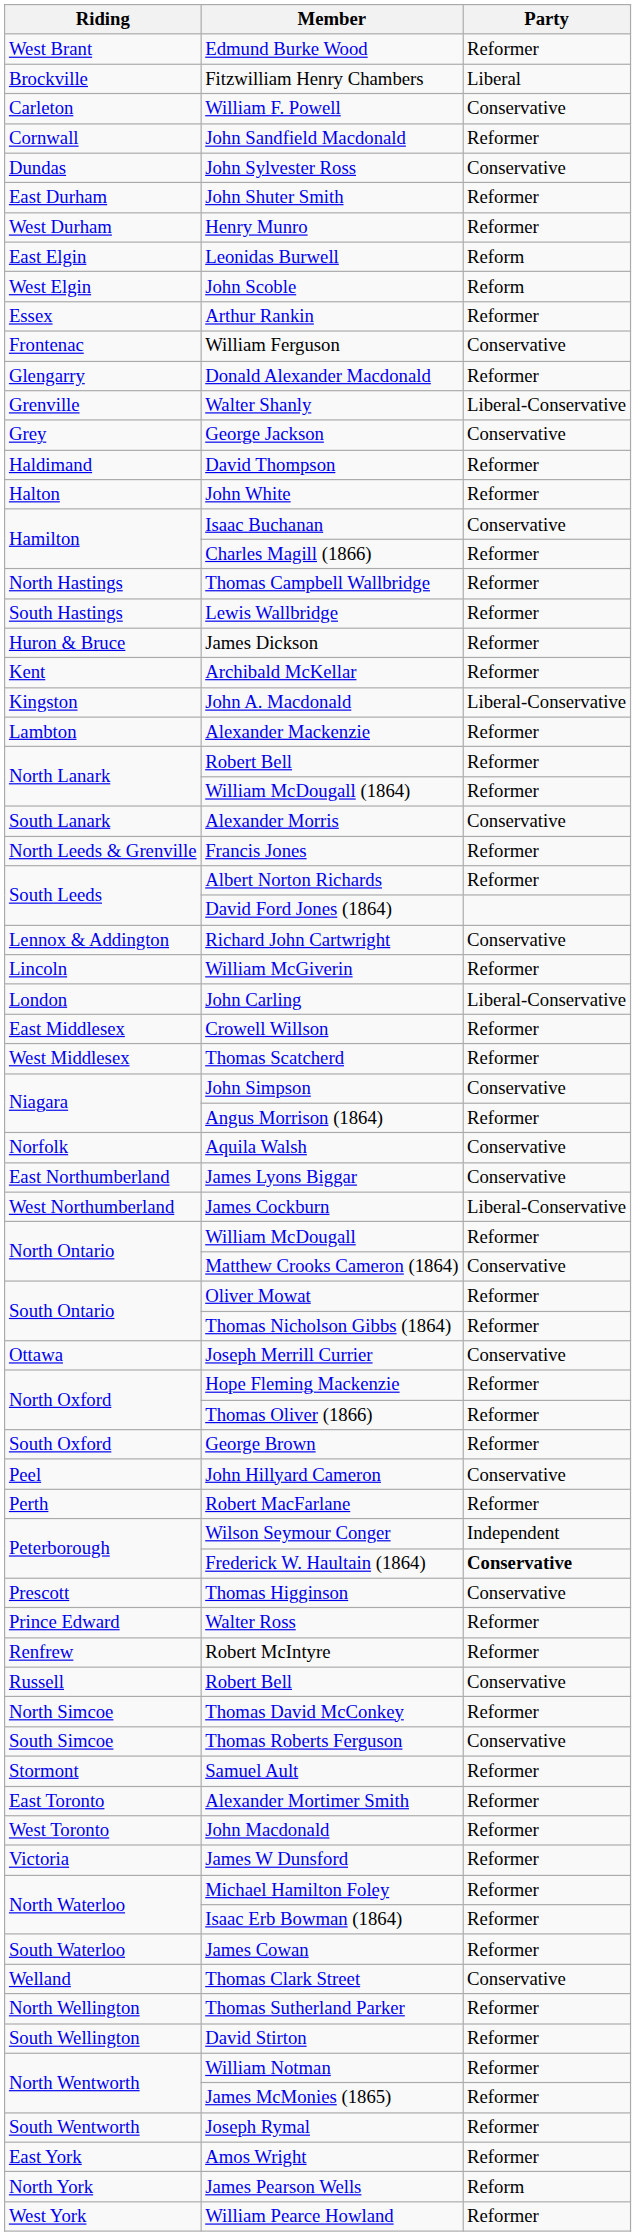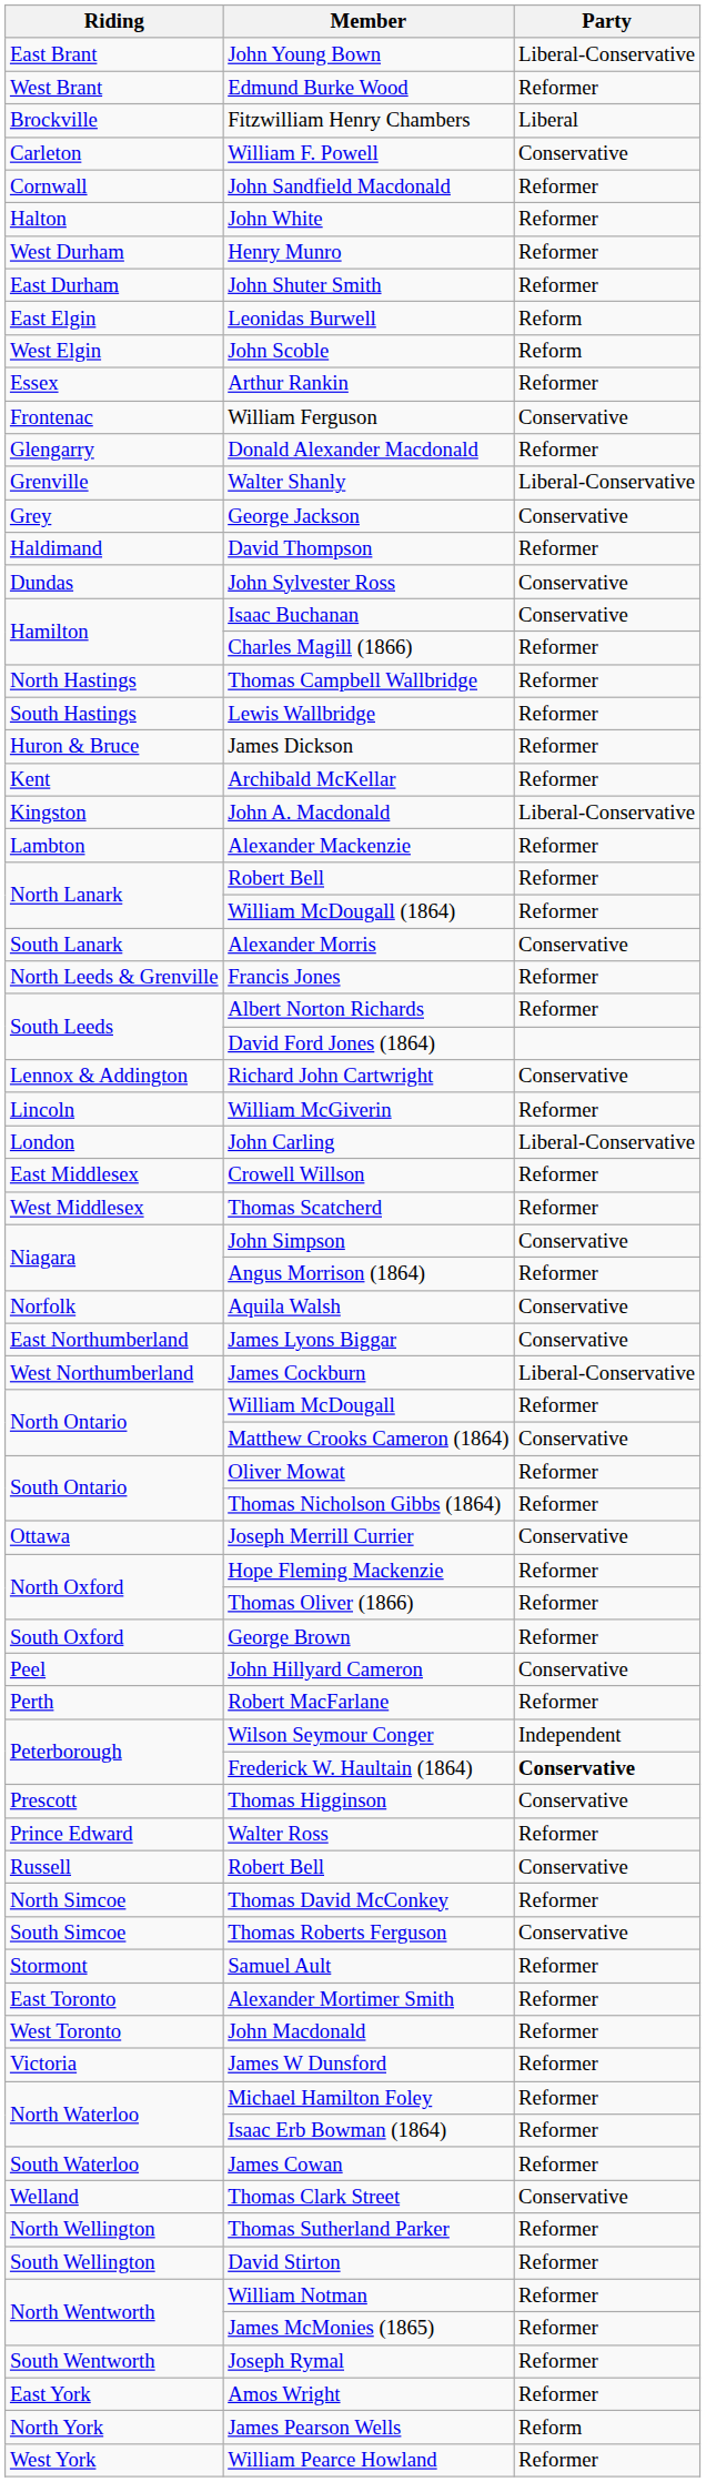+ row: East Brant | John Young Bown | Liberal-Conservative
rows swapped: John Sylvester Ross <-> John White
rows swapped: John Shuter Smith <-> Henry Munro
- row: Renfrew | Robert McIntyre | Reformer
